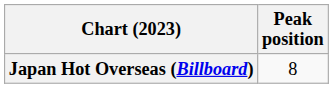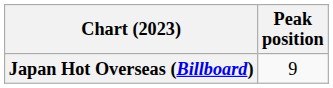Japan Hot Overseas (Billboard) | Peak position: 8 -> 9
